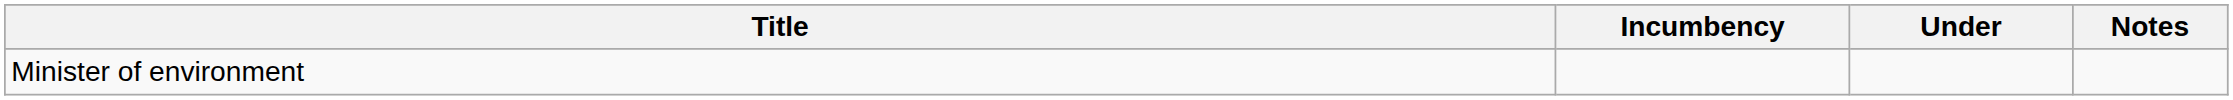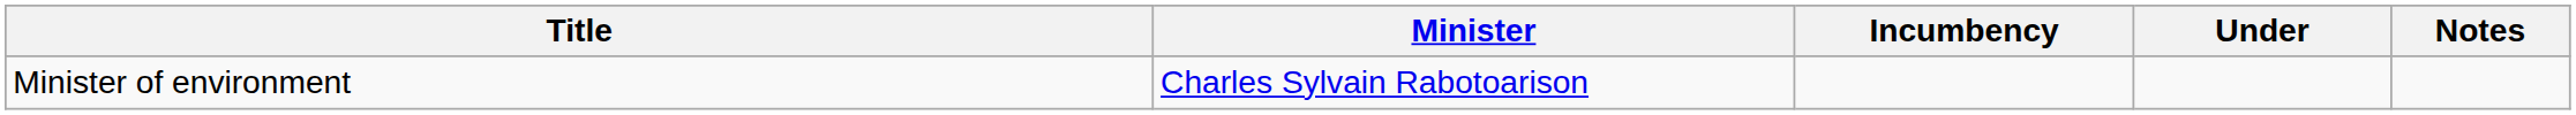+ column: Minister | Charles Sylvain Rabotoarison
